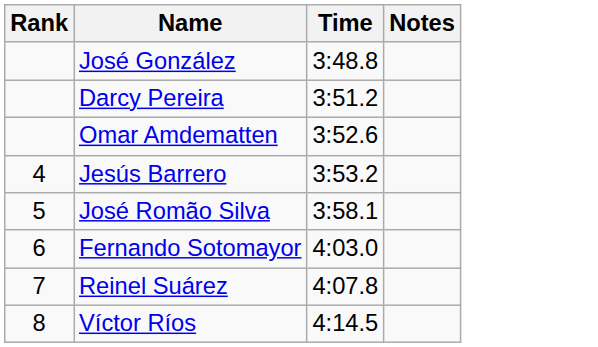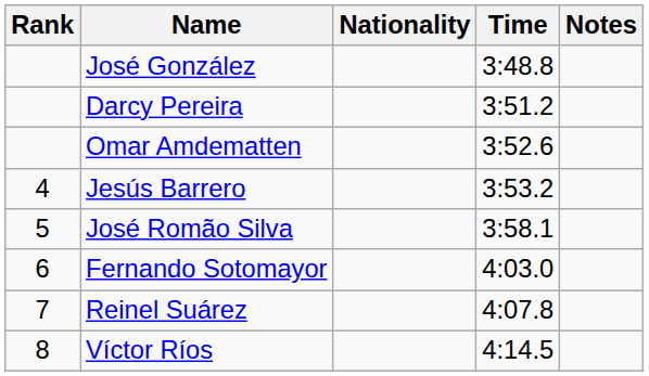+ column: Nationality
